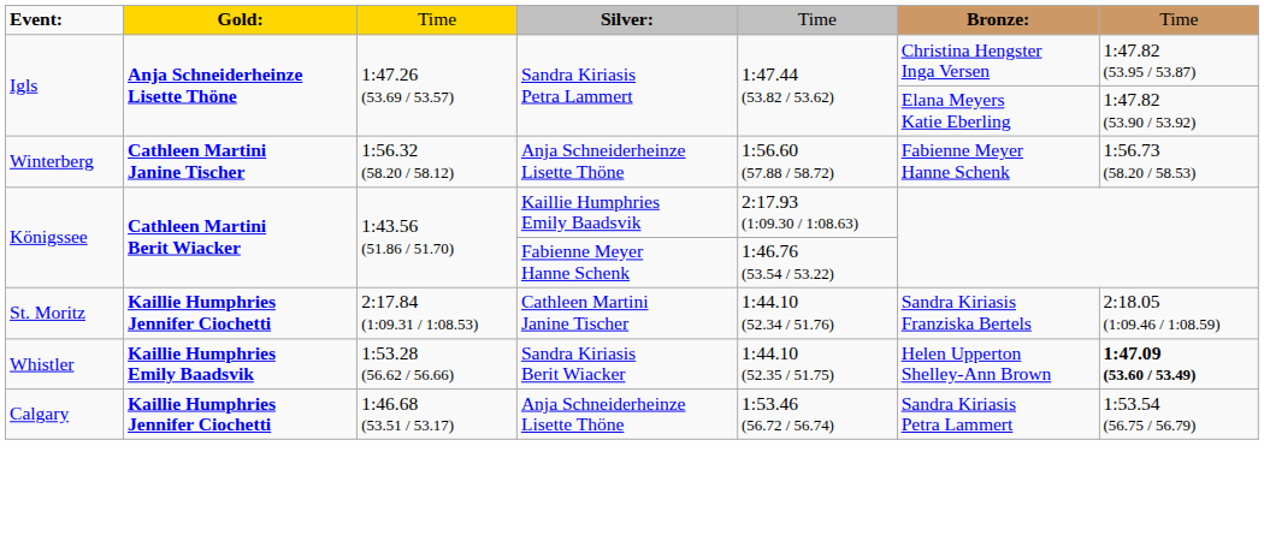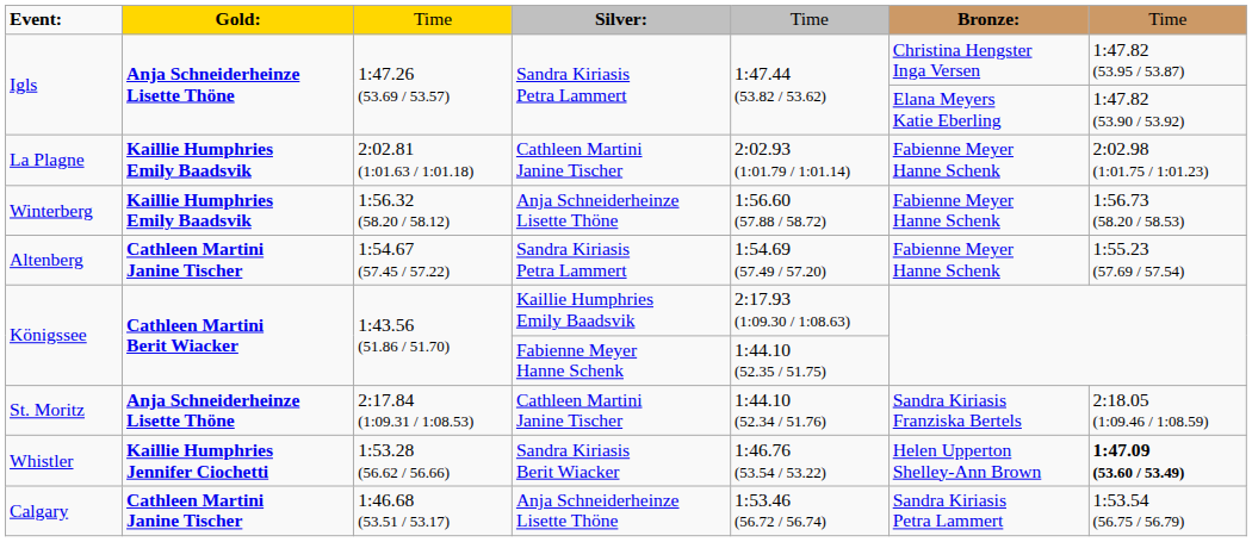+ row: La Plagne | Kaillie Humphries Emily Baadsvik | 2:02.81 (1:01.63 / 1:01.18) | Cathleen Martini Janine Tischer | 2:02.93 (1:01.79 / 1:01.14) | Fabienne Meyer Hanne Schenk | 2:02.98 (1:01.75 / 1:01.23)
Winterberg | column 2: Cathleen Martini Janine Tischer -> Kaillie Humphries Emily Baadsvik
+ row: Altenberg | Cathleen Martini Janine Tischer | 1:54.67 (57.45 / 57.22) | Sandra Kiriasis Petra Lammert | 1:54.69 (57.49 / 57.20) | Fabienne Meyer Hanne Schenk | 1:55.23 (57.69 / 57.54)
Königssee / Fabienne Meyer Hanne Schenk | column 5: 1:46.76 (53.54 / 53.22) -> 1:44.10 (52.35 / 51.75)
St. Moritz | column 2: Kaillie Humphries Jennifer Ciochetti -> Anja Schneiderheinze Lisette Thöne
Whistler | column 2: Kaillie Humphries Emily Baadsvik -> Kaillie Humphries Jennifer Ciochetti
Whistler | column 5: 1:44.10 (52.35 / 51.75) -> 1:46.76 (53.54 / 53.22)
Calgary | column 2: Kaillie Humphries Jennifer Ciochetti -> Cathleen Martini Janine Tischer
